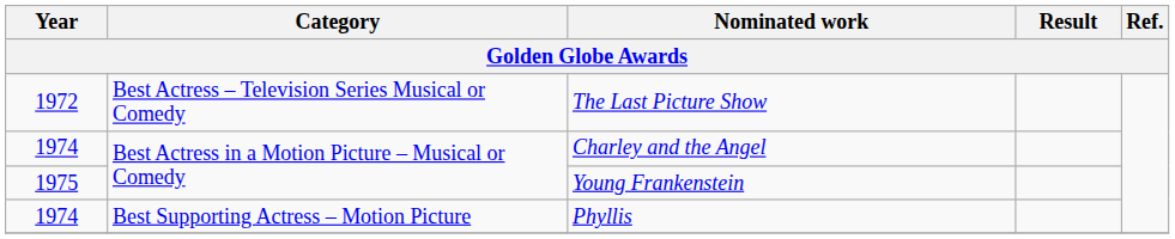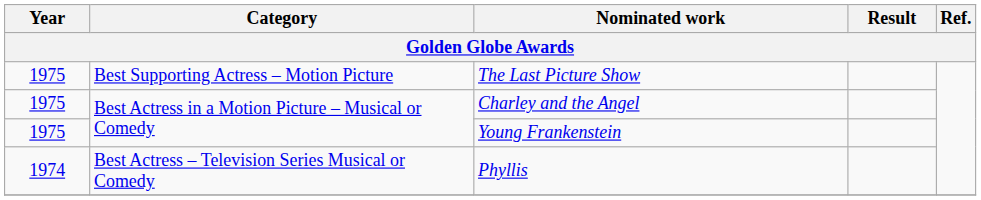The Last Picture Show | Year: 1972 -> 1975
The Last Picture Show | Category: Best Actress – Television Series Musical or Comedy -> Best Supporting Actress – Motion Picture
Charley and the Angel | Year: 1974 -> 1975
Phyllis | Category: Best Supporting Actress – Motion Picture -> Best Actress – Television Series Musical or Comedy
